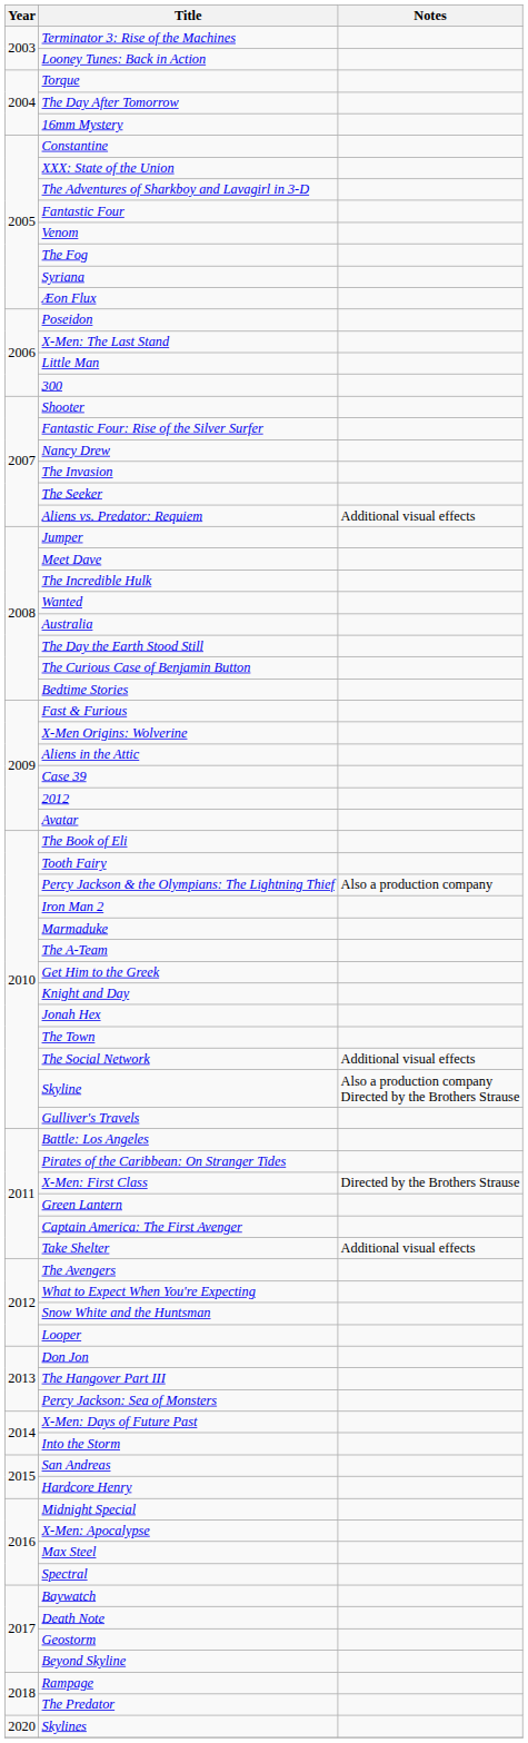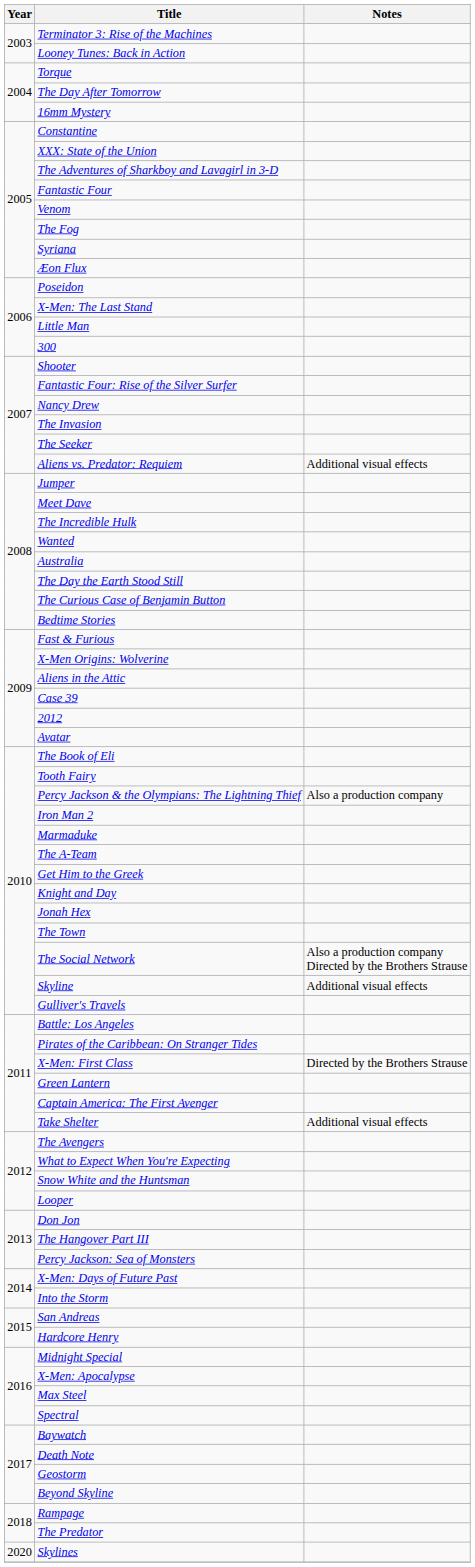The Social Network | Notes: Additional visual effects -> Also a production company Directed by the Brothers Strause
Skyline | Notes: Also a production company Directed by the Brothers Strause -> Additional visual effects
